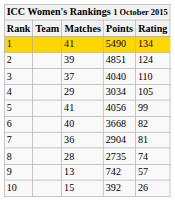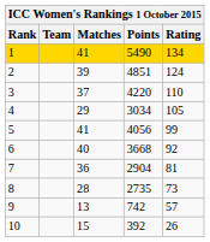3 | Points: 4040 -> 4220
6 | Rating: 82 -> 92
8 | Rating: 74 -> 73
